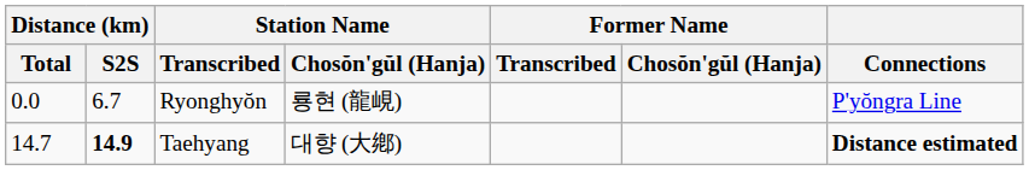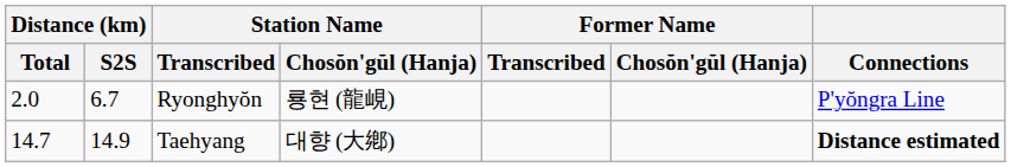Ryonghyŏn | Distance (km) / Total: 0.0 -> 2.0
Taehyang | Distance (km) / S2S: bold -> normal
